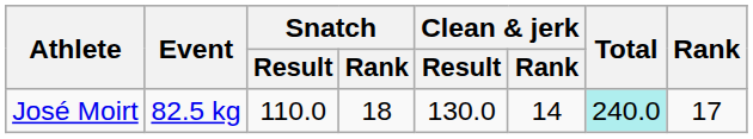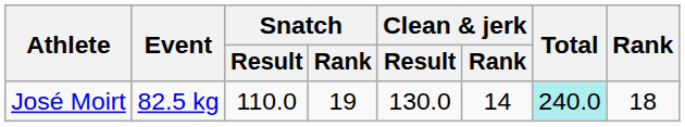José Moirt | Snatch / Rank: 18 -> 19
José Moirt | Rank: 17 -> 18
